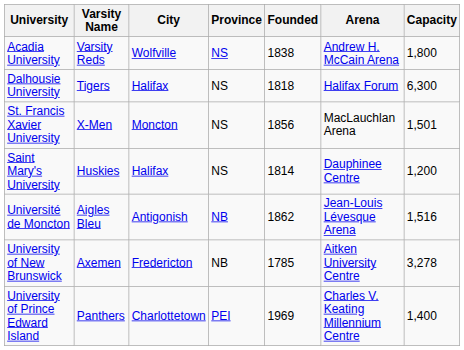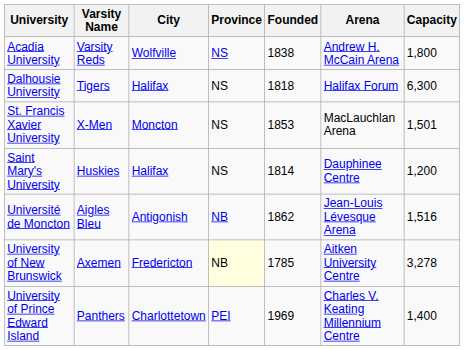St. Francis Xavier University | Founded: 1856 -> 1853
University of New Brunswick | Province: no background -> lightyellow background
